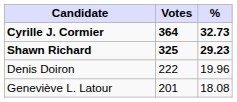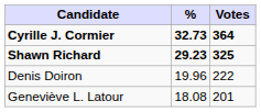columns swapped: Votes <-> %
